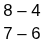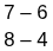rows swapped: 7 – 6 <-> 8 – 4
